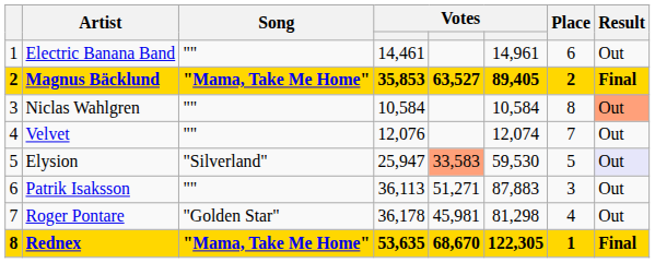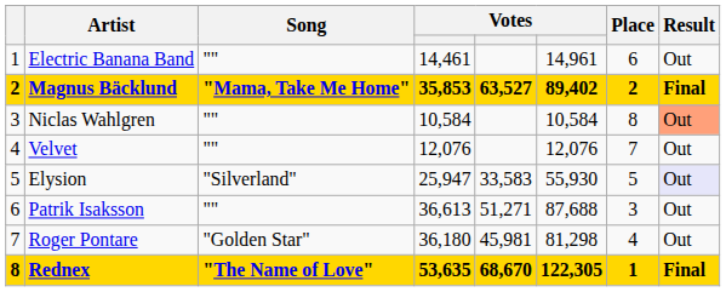Magnus Bäcklund | column 6: 89,405 -> 89,402
Velvet | column 6: 12,074 -> 12,076
Elysion | column 5: lightsalmon background -> no background
Elysion | column 6: 59,530 -> 55,930
Patrik Isaksson | column 4: 36,113 -> 36,613
Patrik Isaksson | column 6: 87,883 -> 87,688
Roger Pontare | column 4: 36,178 -> 36,180
Rednex | Song: "Mama, Take Me Home" -> "The Name of Love"
